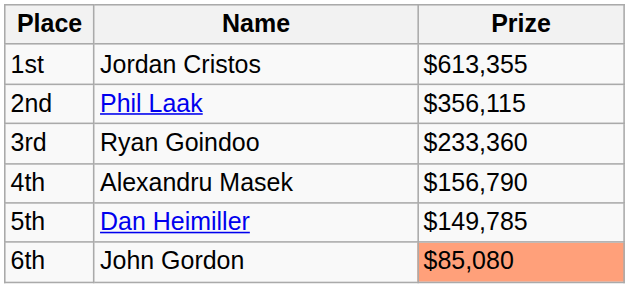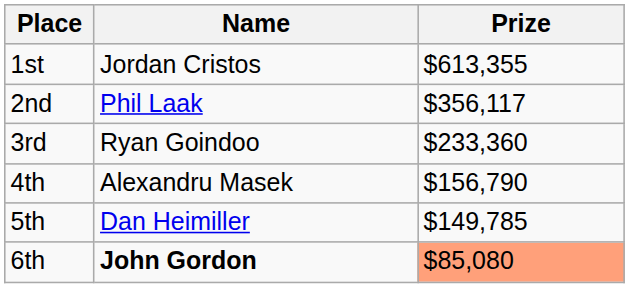2nd | Prize: $356,115 -> $356,117
6th | Name: normal -> bold
